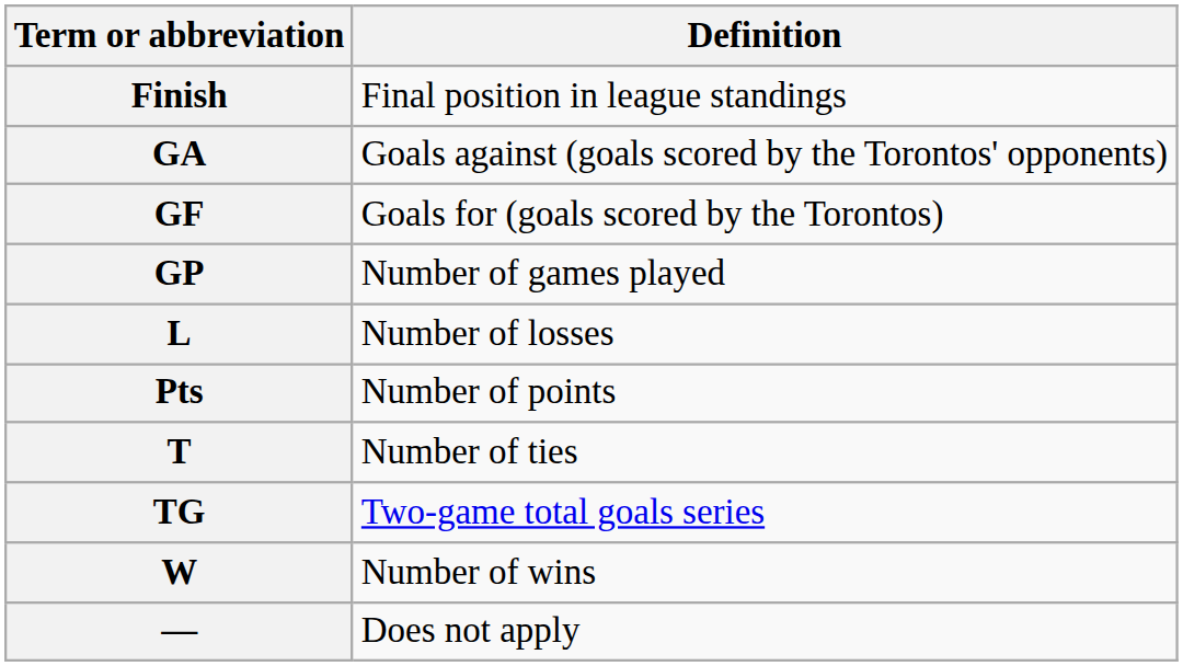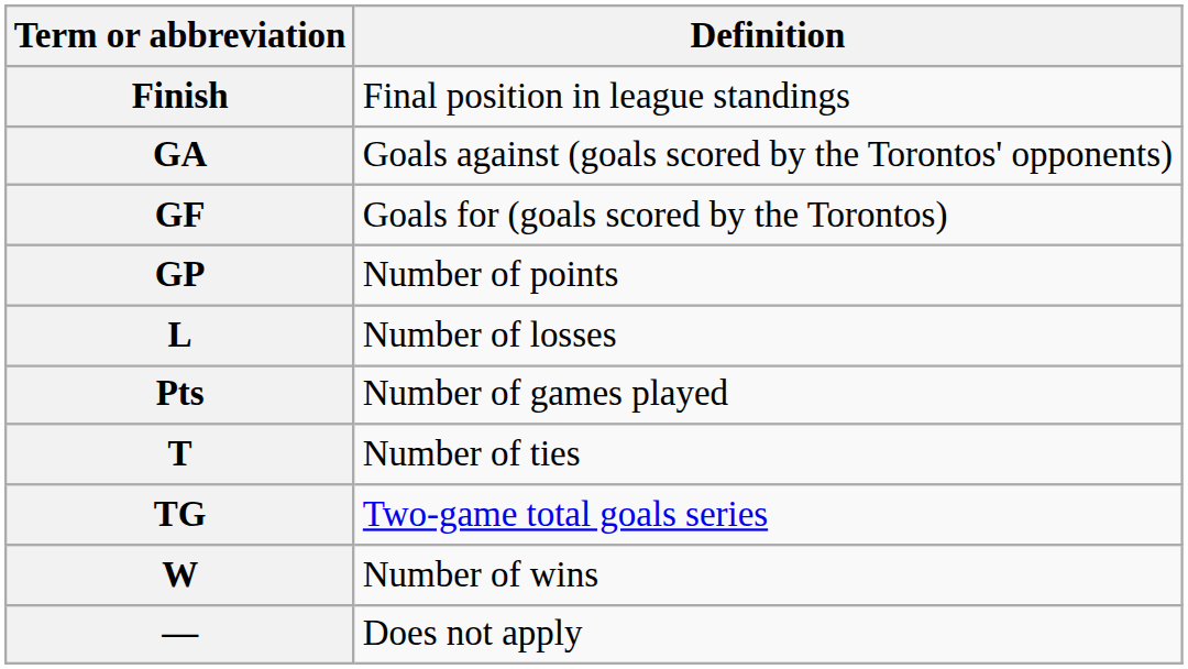GP | Definition: Number of games played -> Number of points
Pts | Definition: Number of points -> Number of games played
